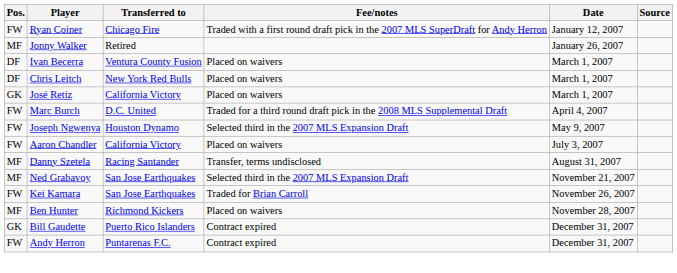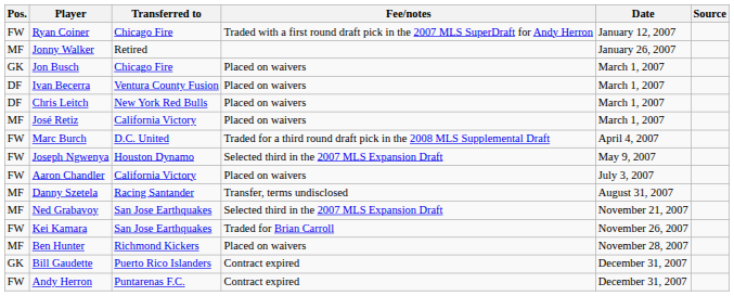+ row: GK | Jon Busch | Chicago Fire | Placed on waivers | March 1, 2007
José Retiz | Pos.: GK -> MF
